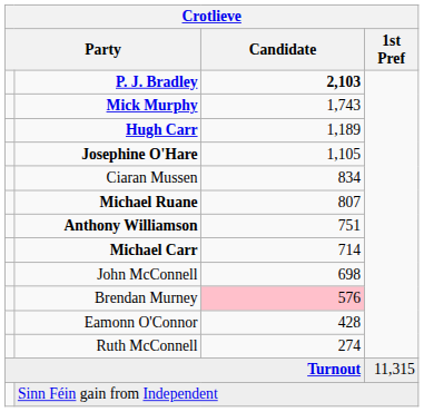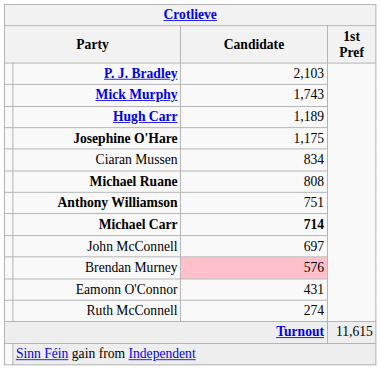P. J. Bradley | Candidate: bold -> normal
Josephine O'Hare | Candidate: 1,105 -> 1,175
Michael Ruane | Candidate: 807 -> 808
Michael Carr | Candidate: normal -> bold
John McConnell | Candidate: 698 -> 697
Eamonn O'Connor | Candidate: 428 -> 431
Turnout | 1st Pref: 11,315 -> 11,615
